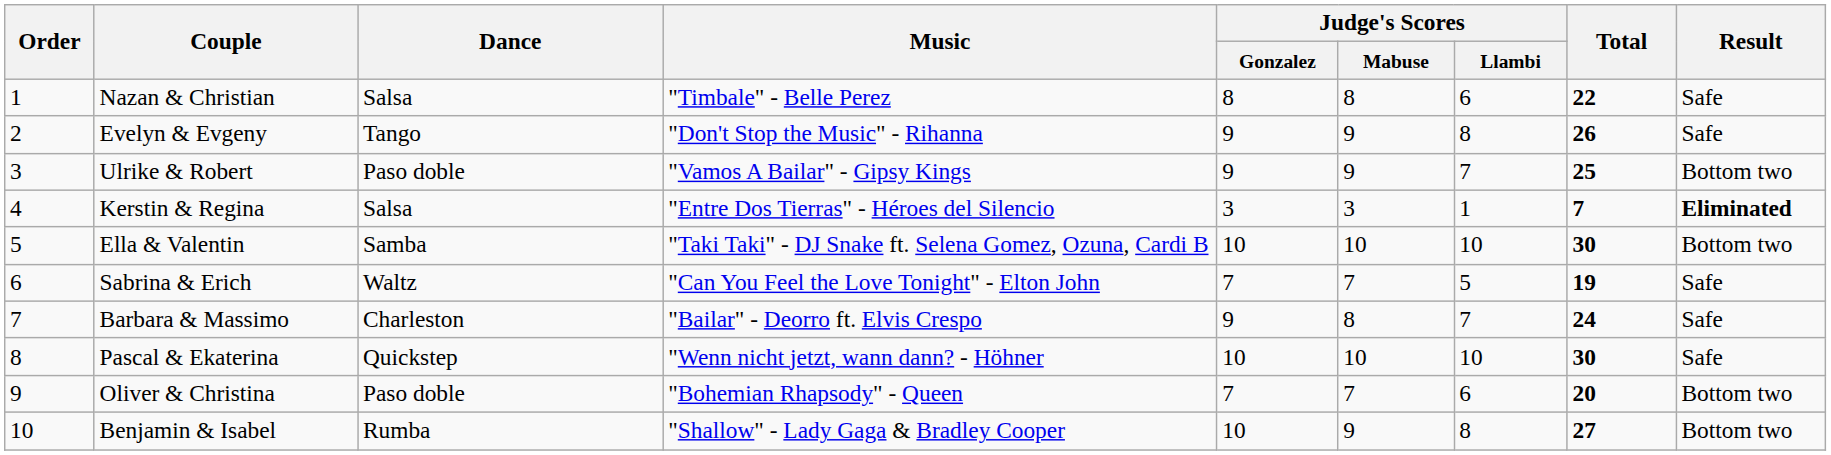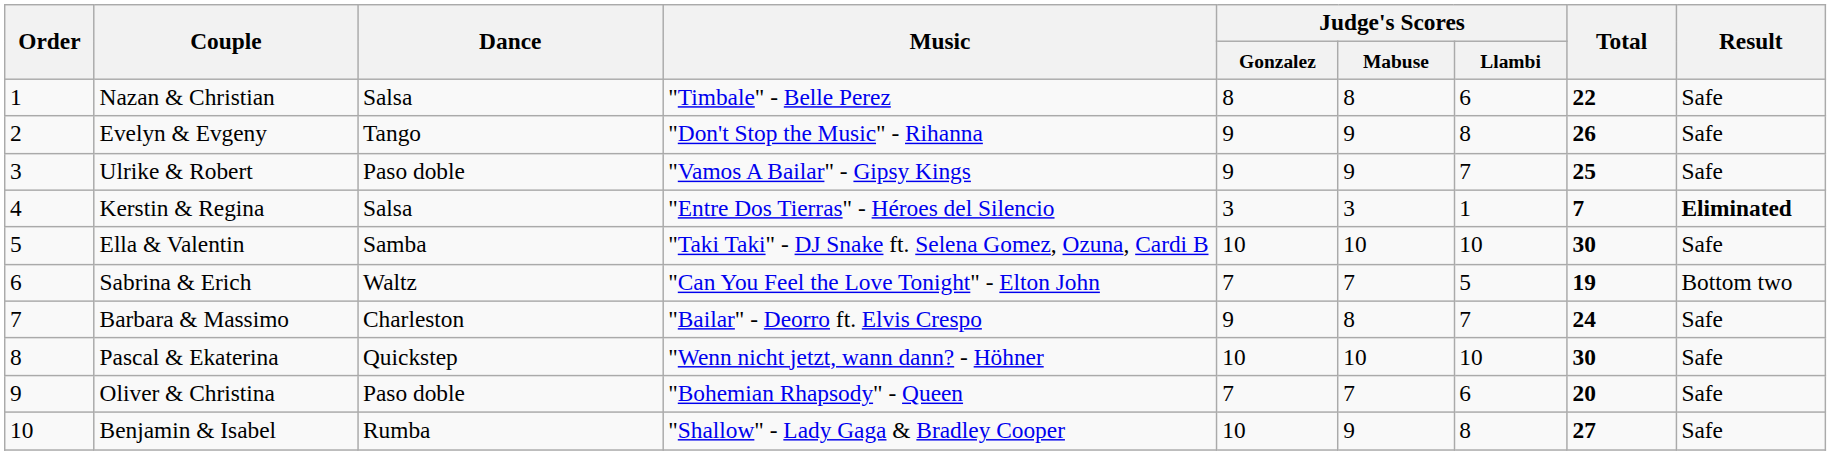Ulrike & Robert | Result: Bottom two -> Safe
Ella & Valentin | Result: Bottom two -> Safe
Sabrina & Erich | Result: Safe -> Bottom two
Oliver & Christina | Result: Bottom two -> Safe
Benjamin & Isabel | Result: Bottom two -> Safe
